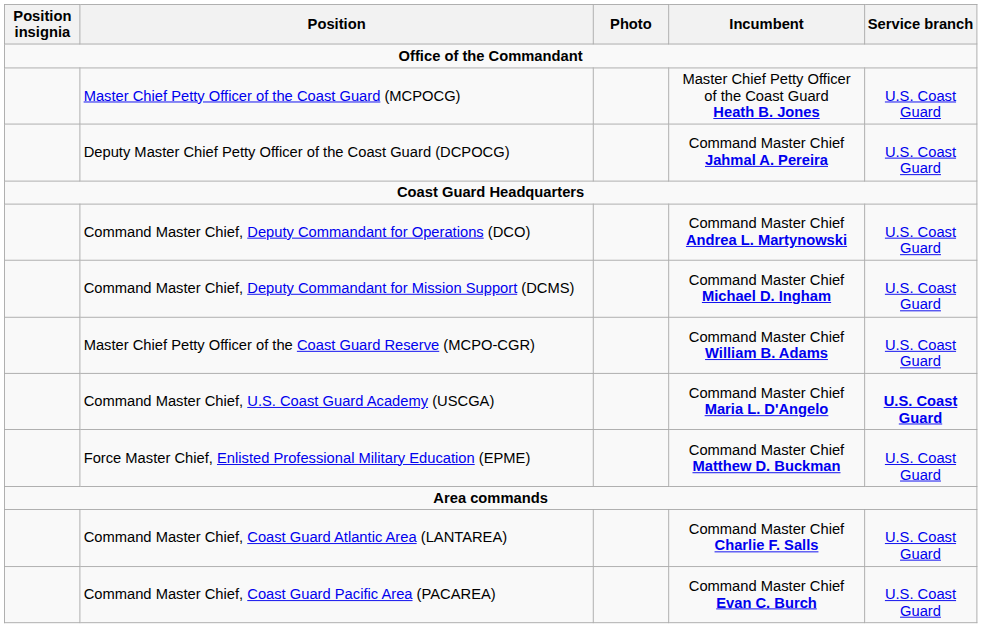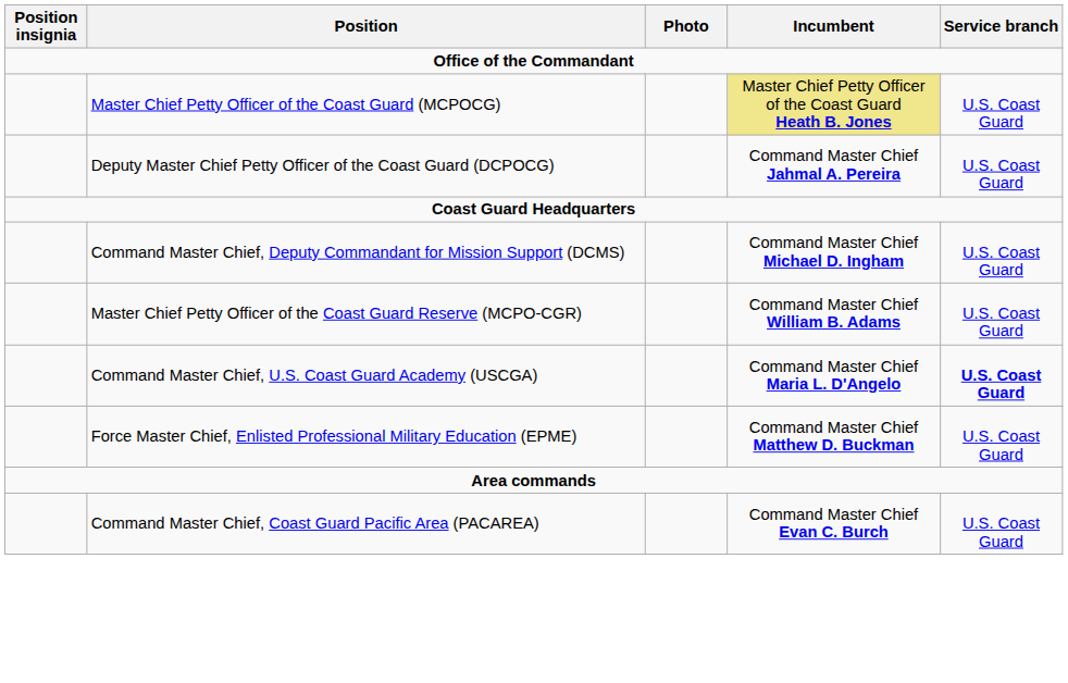Master Chief Petty Officer of the Coast Guard (MCPOCG) | Incumbent: no background -> khaki background
- row: Command Master Chief, Deputy Commandant for Operations (DCO) | Command Master Chief Andrea L. Martynowski | U.S. Coast Guard
- row: Command Master Chief, Coast Guard Atlantic Area (LANTAREA) | Command Master Chief Charlie F. Salls | U.S. Coast Guard
